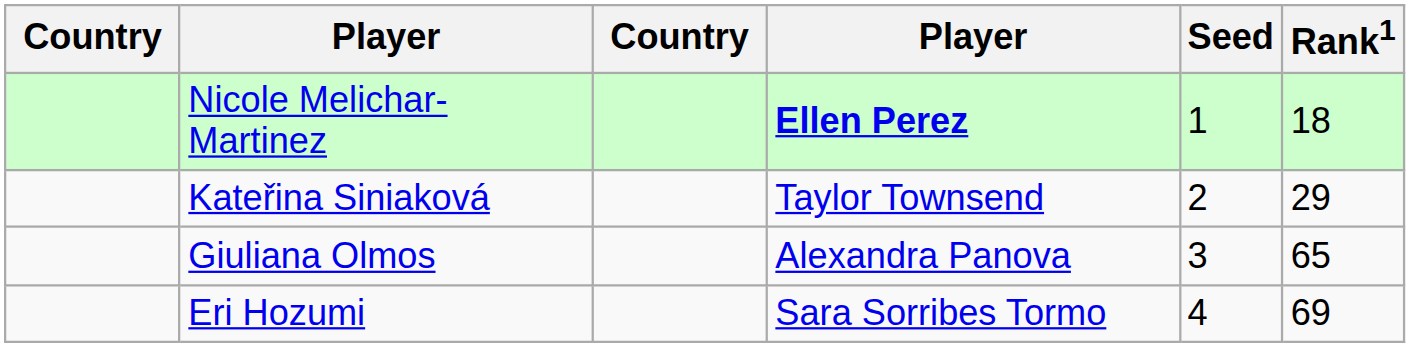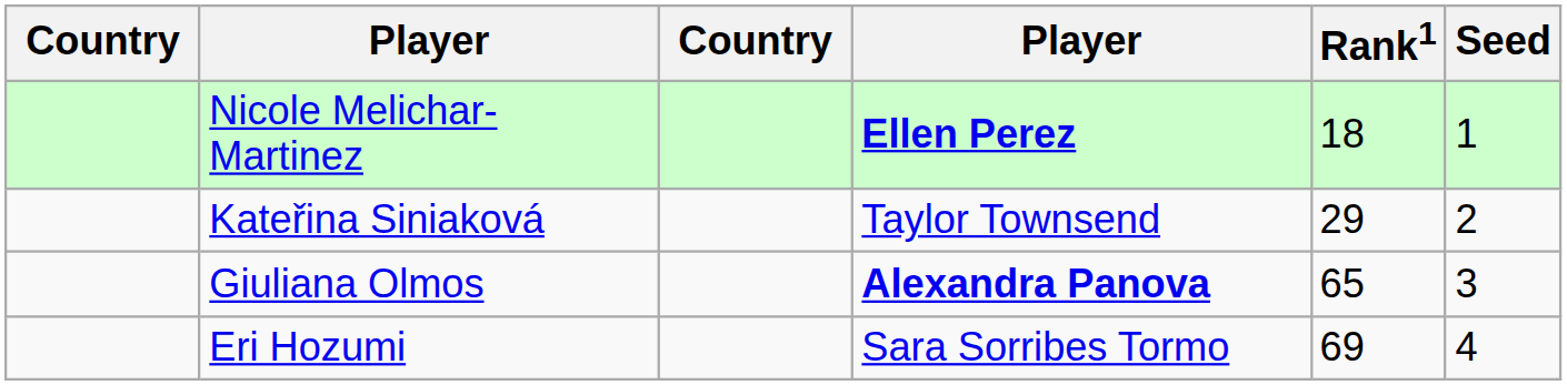columns swapped: Rank1 <-> Seed
Giuliana Olmos | column 4: normal -> bold
